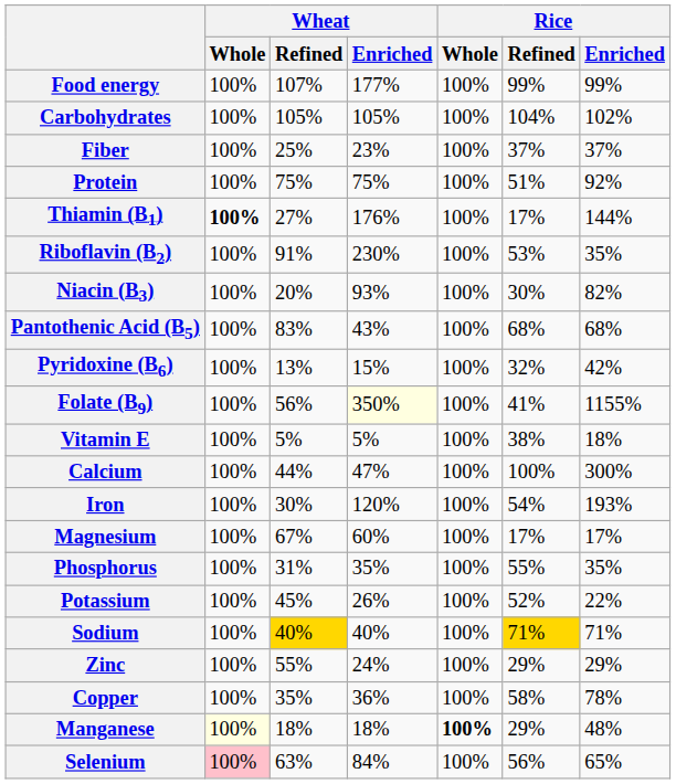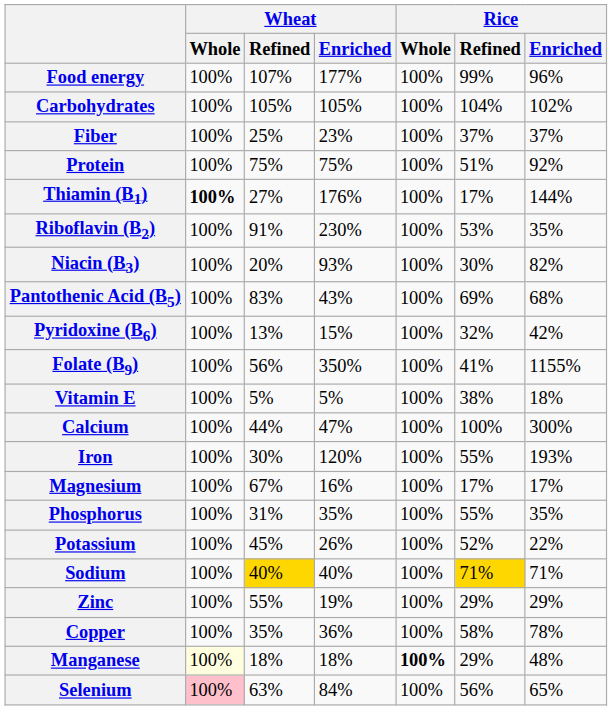Food energy | Rice / Enriched: 99% -> 96%
Pantothenic Acid (B5) | Rice / Refined: 68% -> 69%
Folate (B9) | Wheat / Enriched: lightyellow background -> no background
Iron | Rice / Refined: 54% -> 55%
Magnesium | Wheat / Enriched: 60% -> 16%
Zinc | Wheat / Enriched: 24% -> 19%
